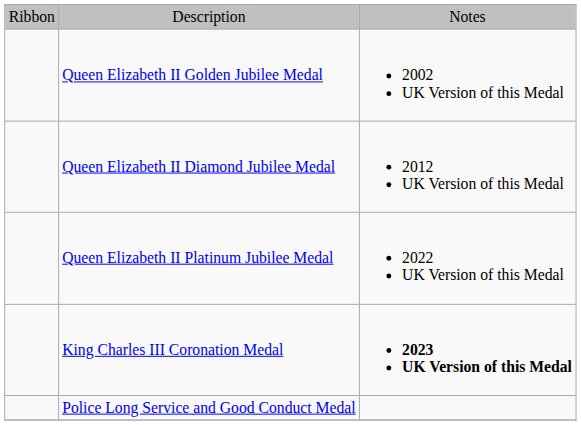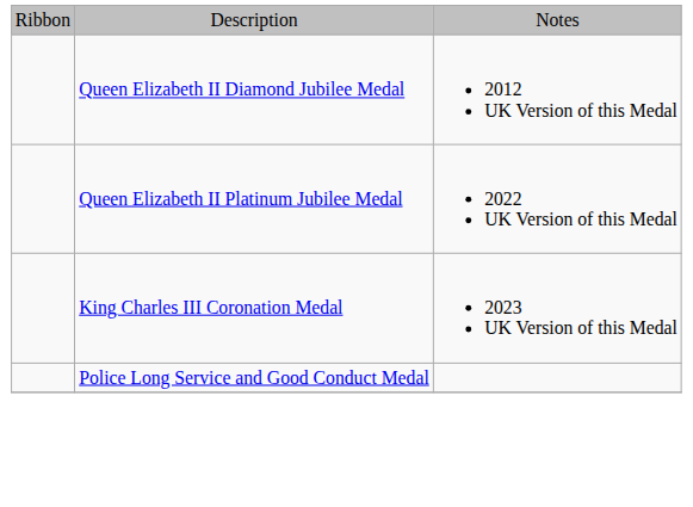- row: Queen Elizabeth II Golden Jubilee Medal | 2002 UK Version of this Medal
King Charles III Coronation Medal | column 3: bold -> normal
